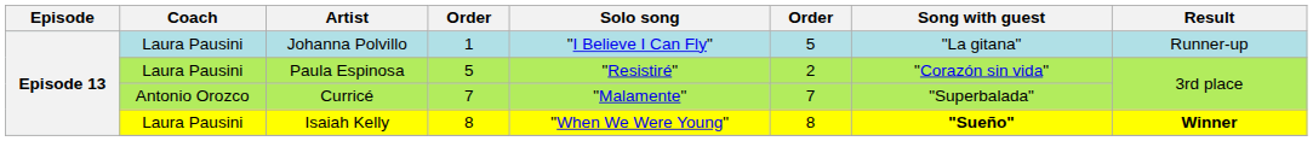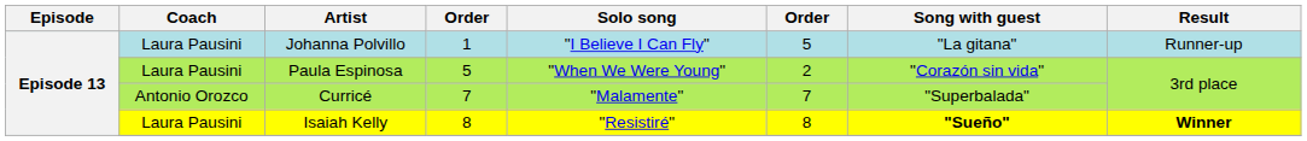Paula Espinosa | Solo song: "Resistiré" -> "When We Were Young"
Isaiah Kelly | Solo song: "When We Were Young" -> "Resistiré"
